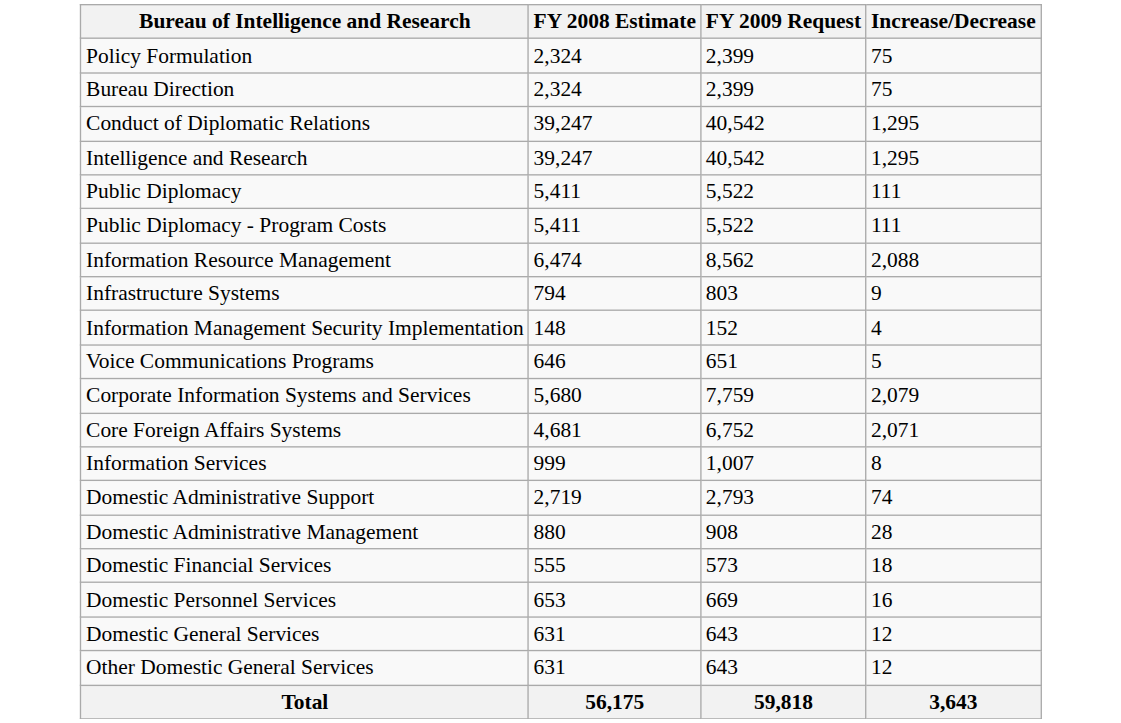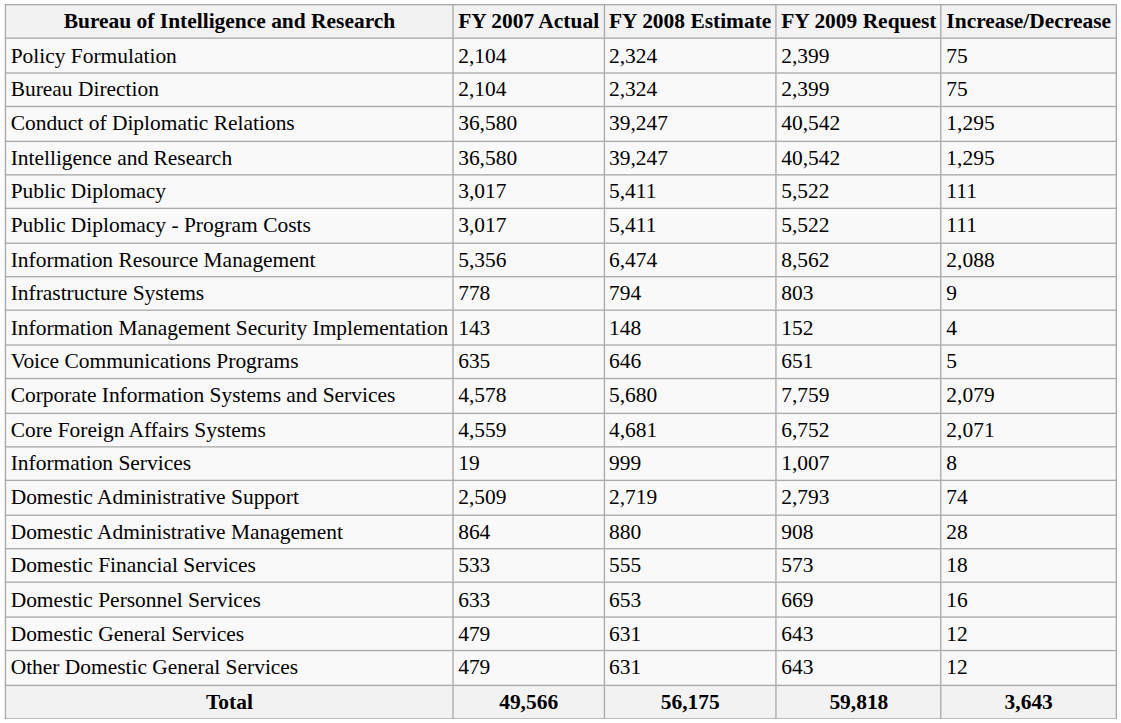+ column: FY 2007 Actual | 2,104 | 2,104 | 36,580 | 36,580 | 3,017 | 3,017 | 5,356 | 778 | 143 | 635 | 4,578 | 4,559 | 19 | 2,509 | 864 | 533 | 633 | 479 | 479 | 49,566
